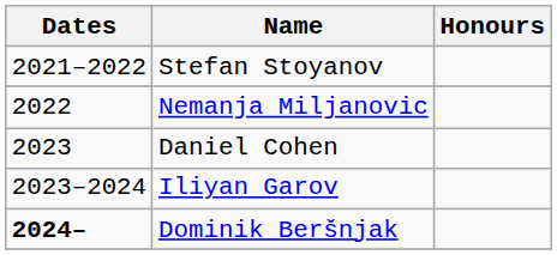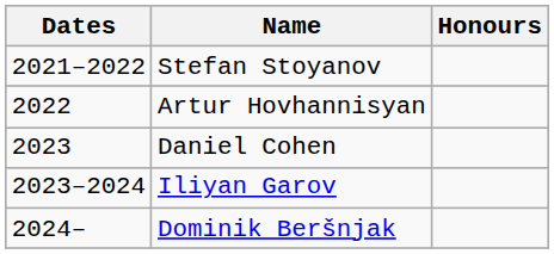+ row: 2022 | Artur Hovhannisyan
- row: 2022 | Nemanja Miljanovic
Dominik Beršnjak | Dates: bold -> normal
